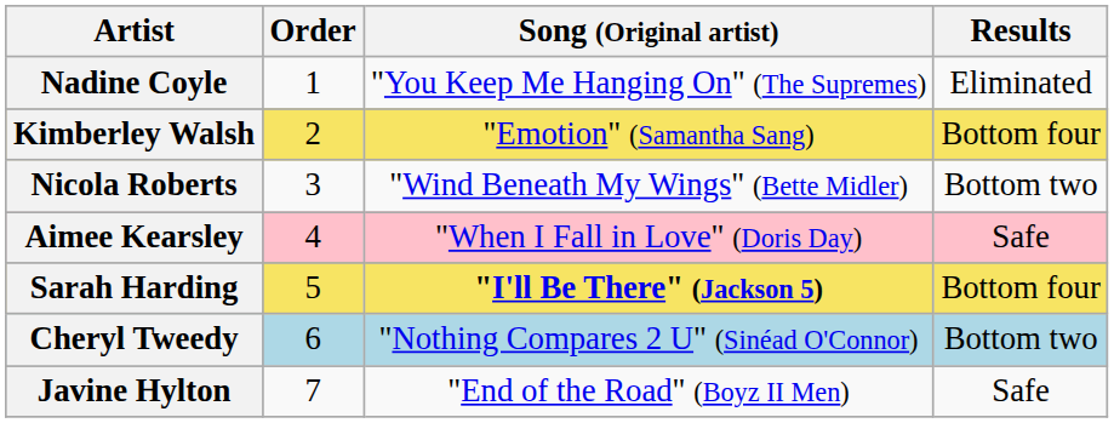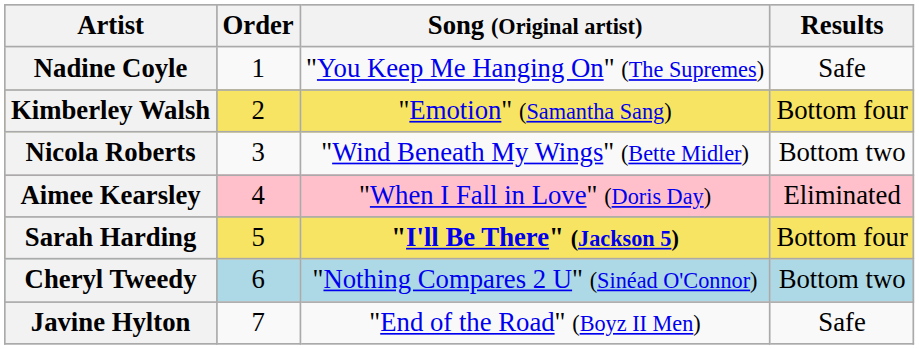Nadine Coyle | Results: Eliminated -> Safe
Aimee Kearsley | Results: Safe -> Eliminated
